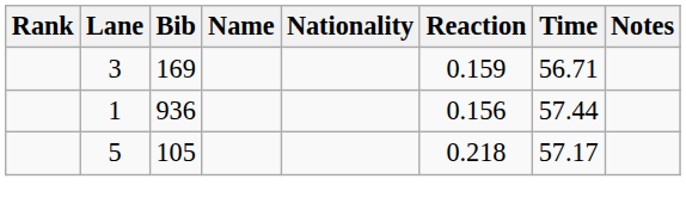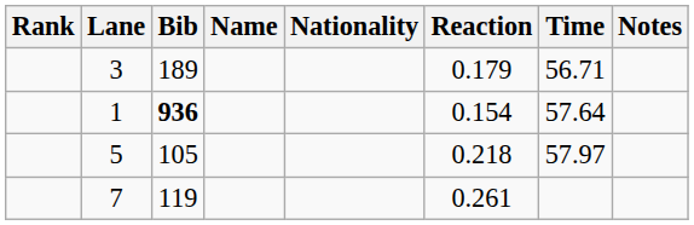3 | Bib: 169 -> 189
3 | Reaction: 0.159 -> 0.179
1 | Bib: normal -> bold
1 | Reaction: 0.156 -> 0.154
1 | Time: 57.44 -> 57.64
5 | Time: 57.17 -> 57.97
+ row: 7 | 119 | 0.261
